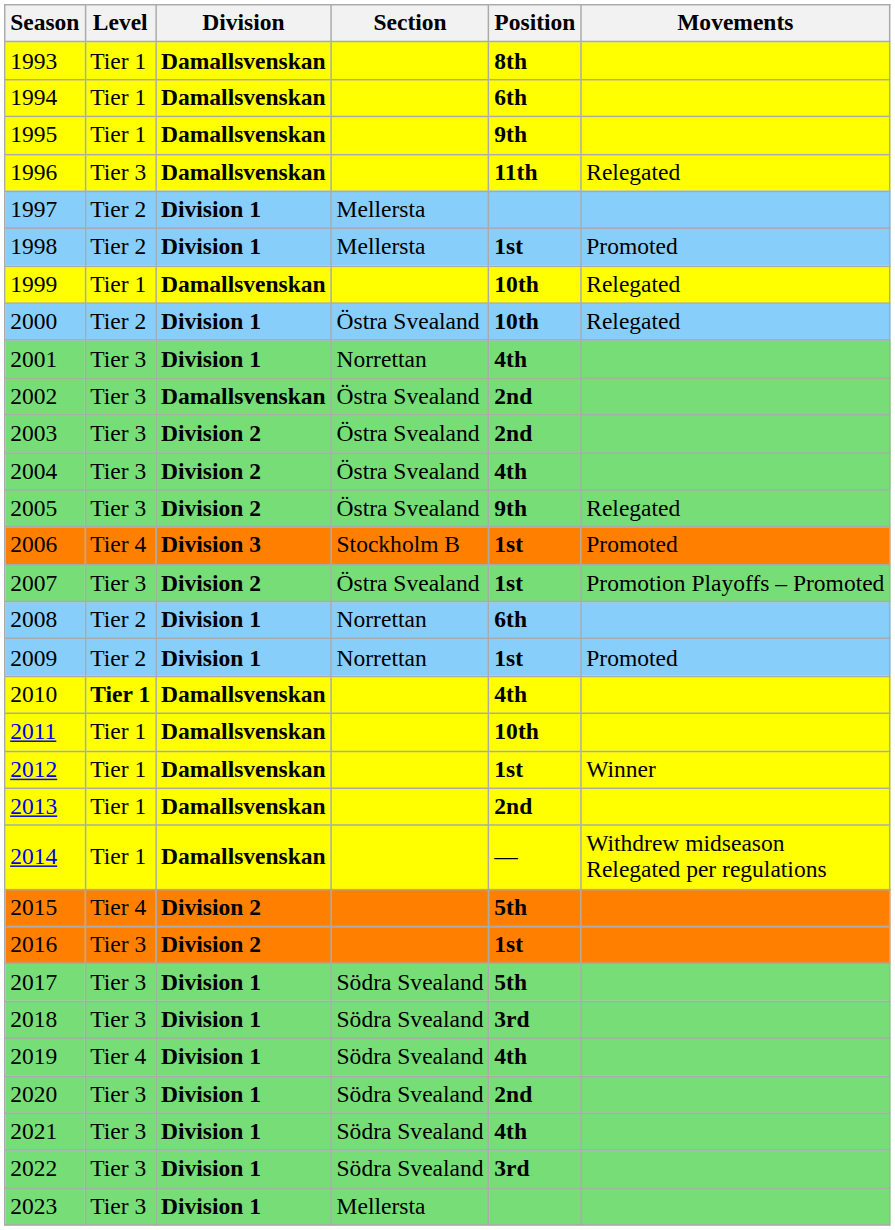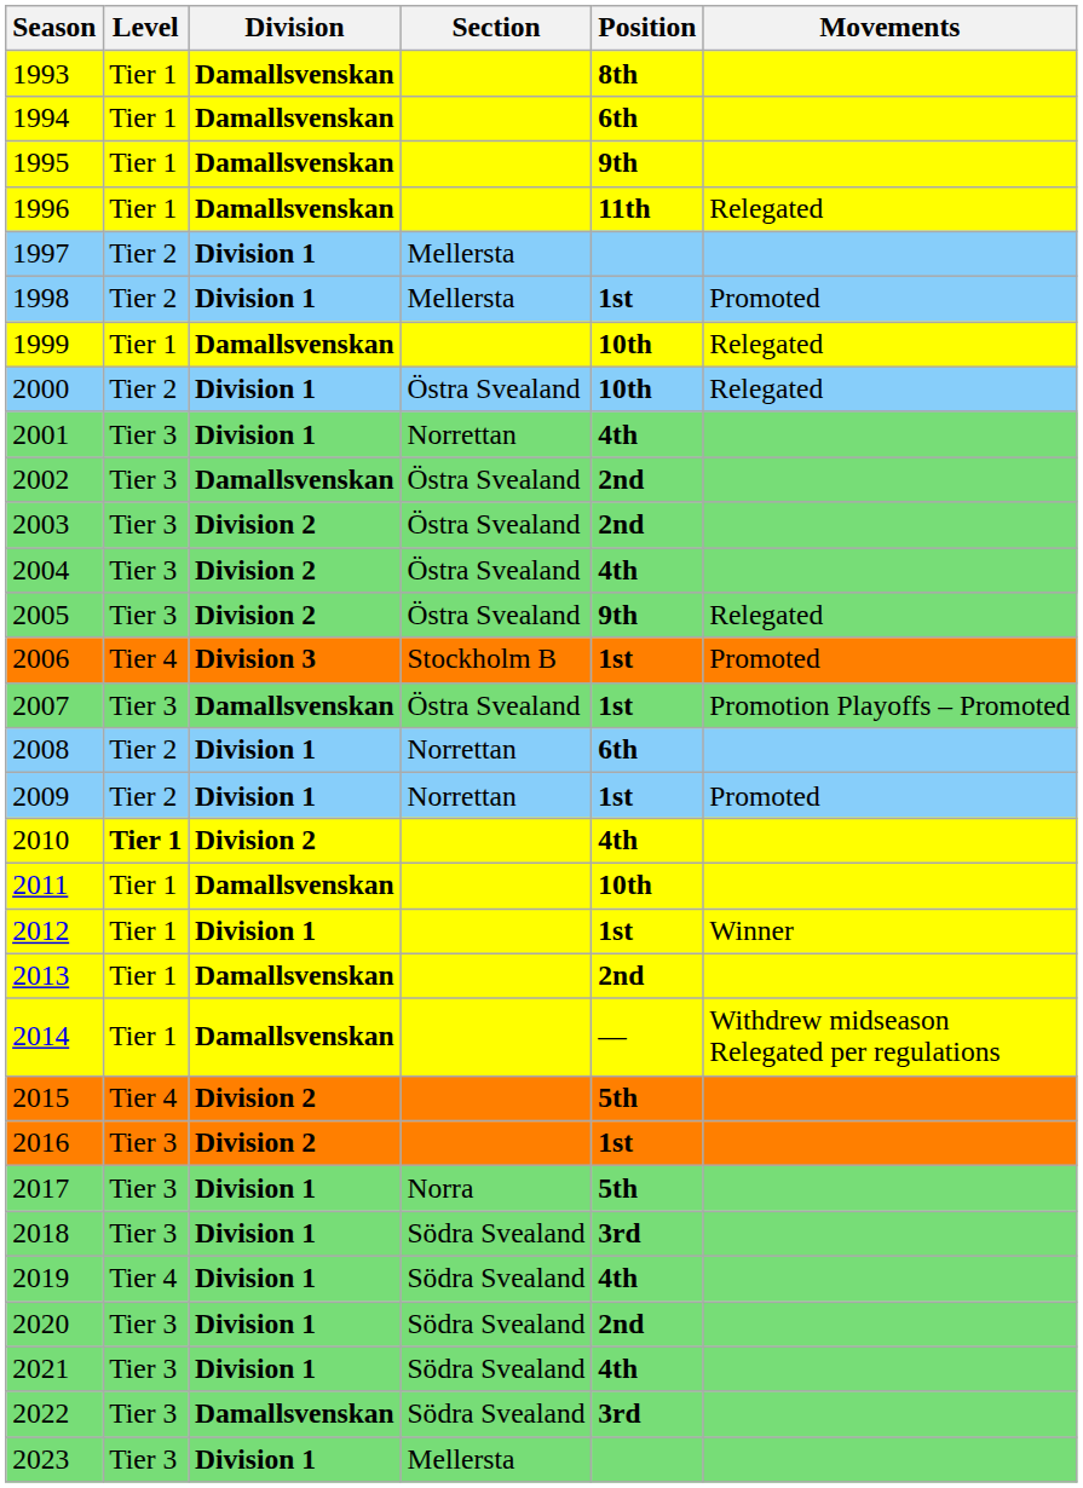1996 | Level: Tier 3 -> Tier 1
2007 | Division: Division 2 -> Damallsvenskan
2010 | Division: Damallsvenskan -> Division 2
2012 | Division: Damallsvenskan -> Division 1
2017 | Section: Södra Svealand -> Norra
2022 | Division: Division 1 -> Damallsvenskan
